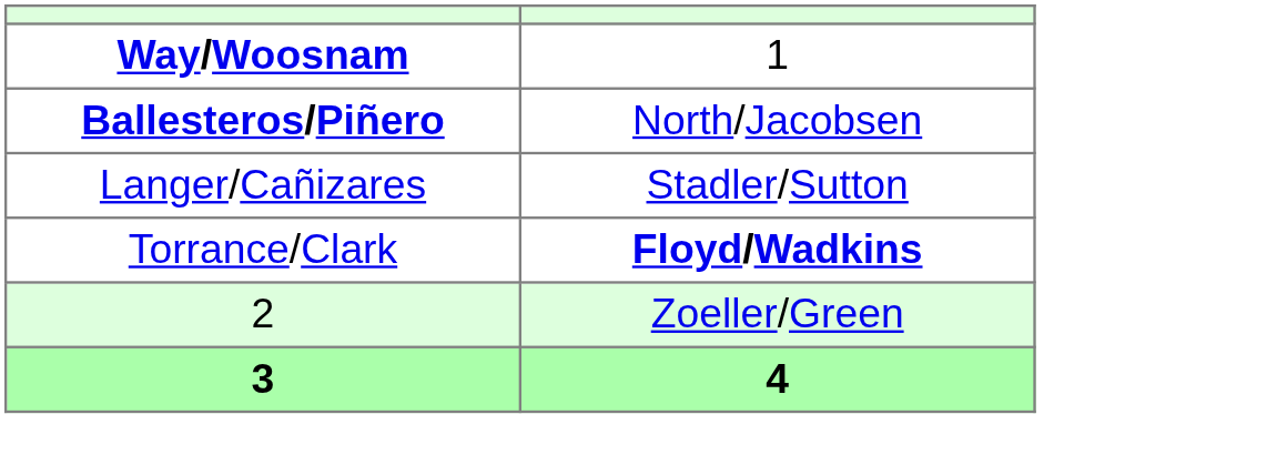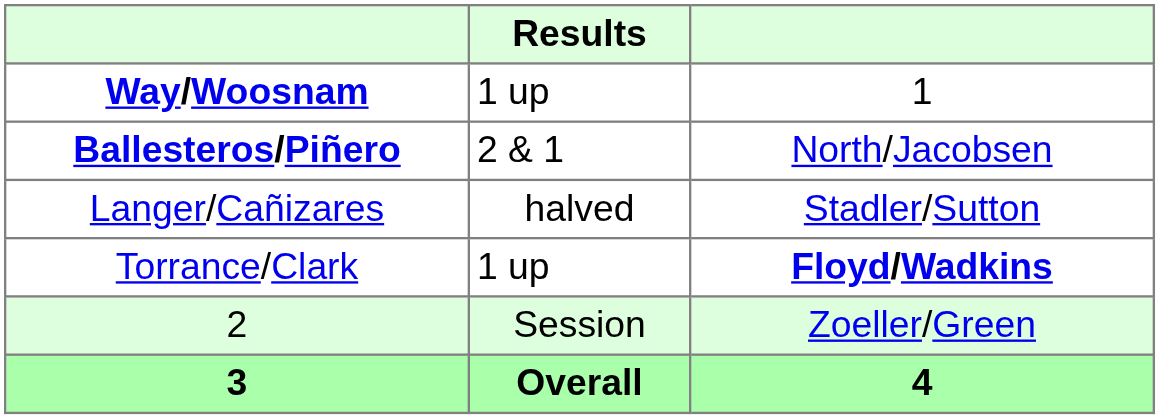+ column: Results | 1 up | 2 & 1 | halved | 1 up | Session | Overall
